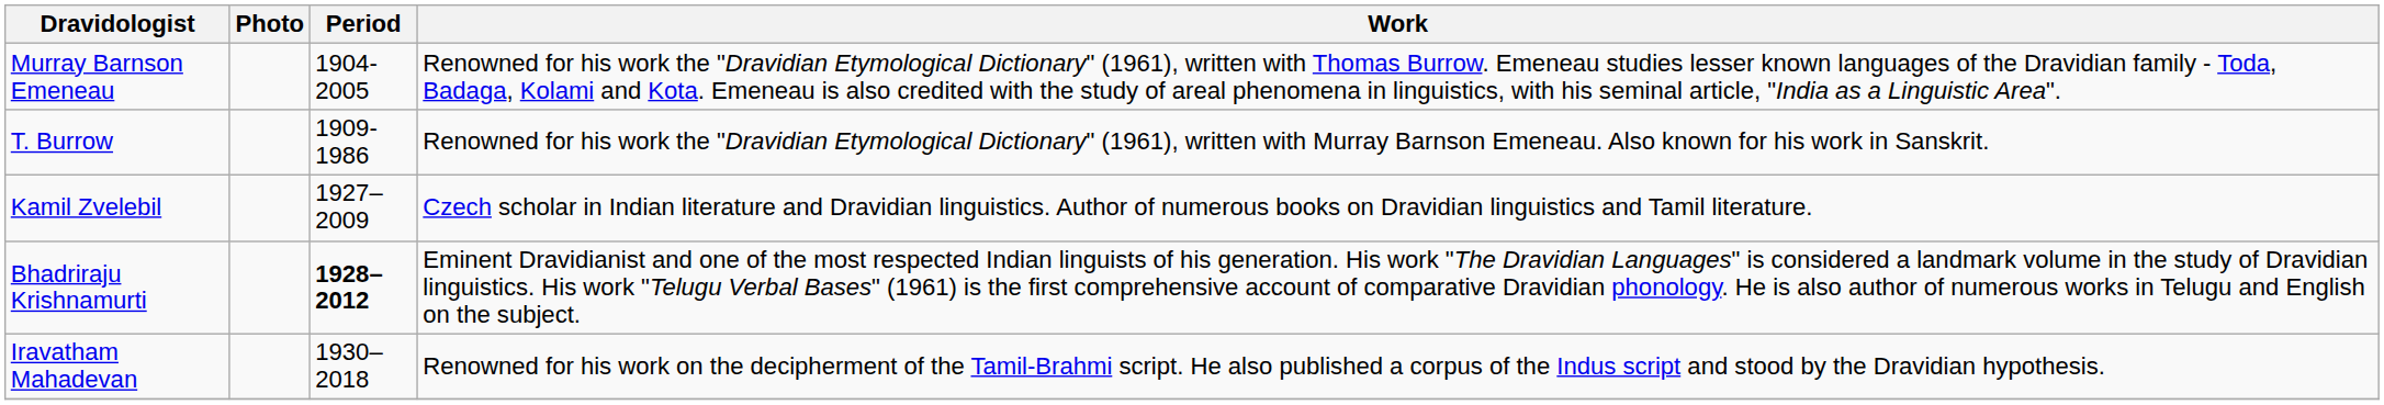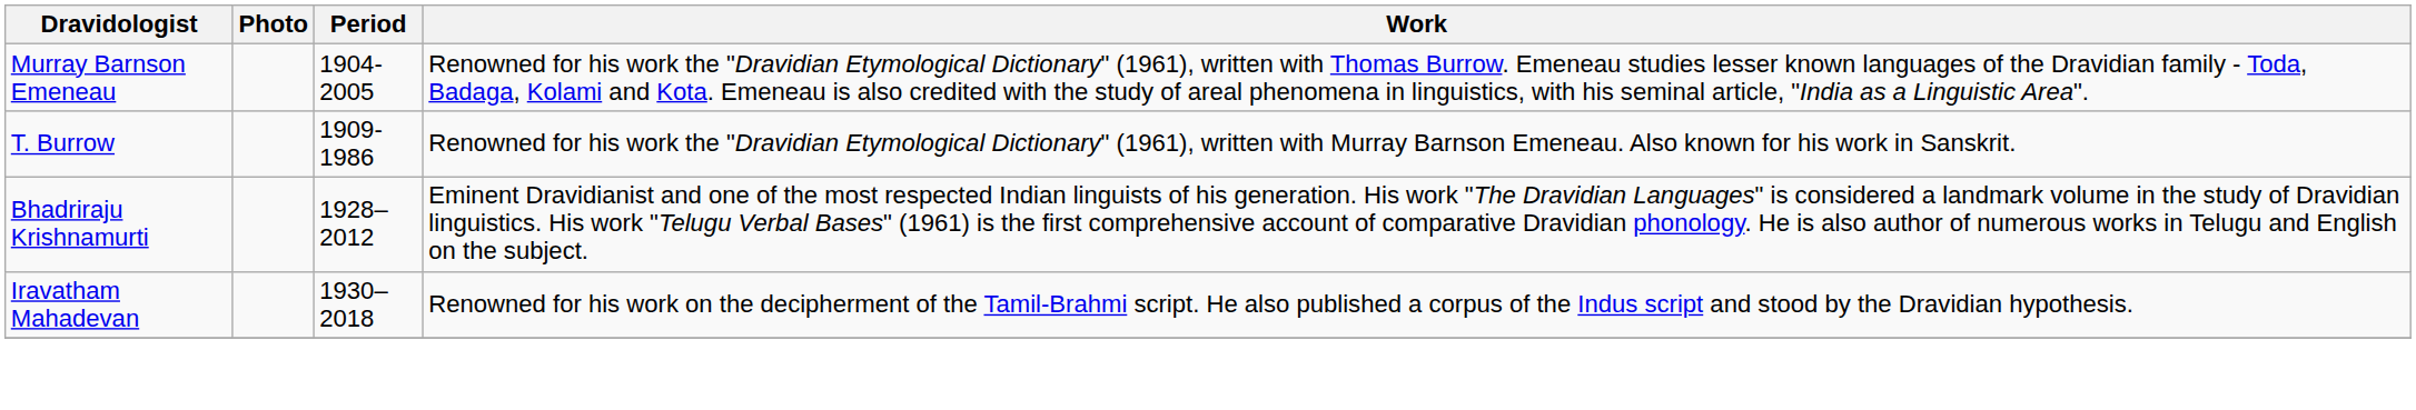- row: Kamil Zvelebil | 1927–2009 | Czech scholar in Indian literature and Dravidian linguistics. Author of numerous books on Dravidian linguistics and Tamil literature.
Bhadriraju Krishnamurti | Period: bold -> normal
